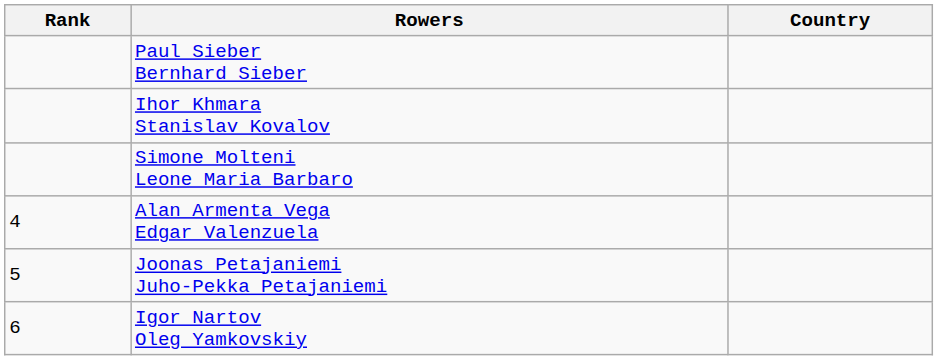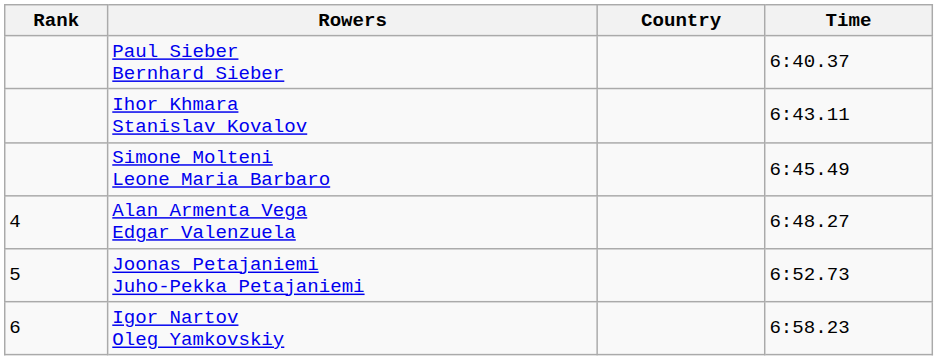+ column: Time | 6:40.37 | 6:43.11 | 6:45.49 | 6:48.27 | 6:52.73 | 6:58.23
